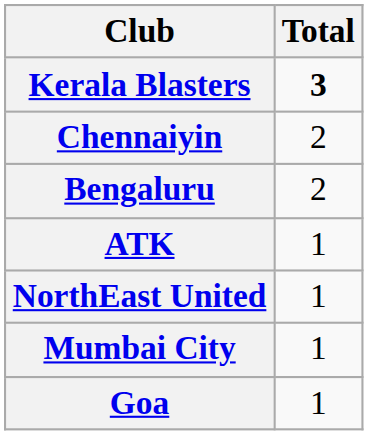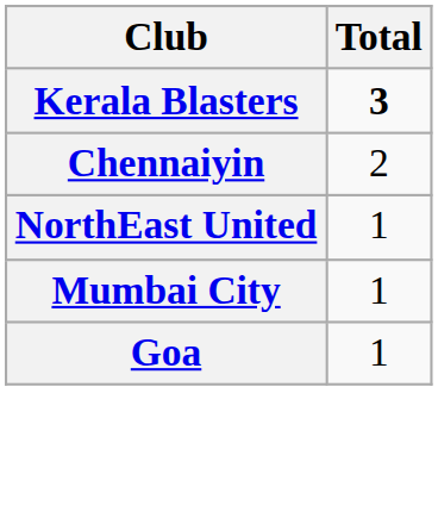- row: Bengaluru | 2
- row: ATK | 1
